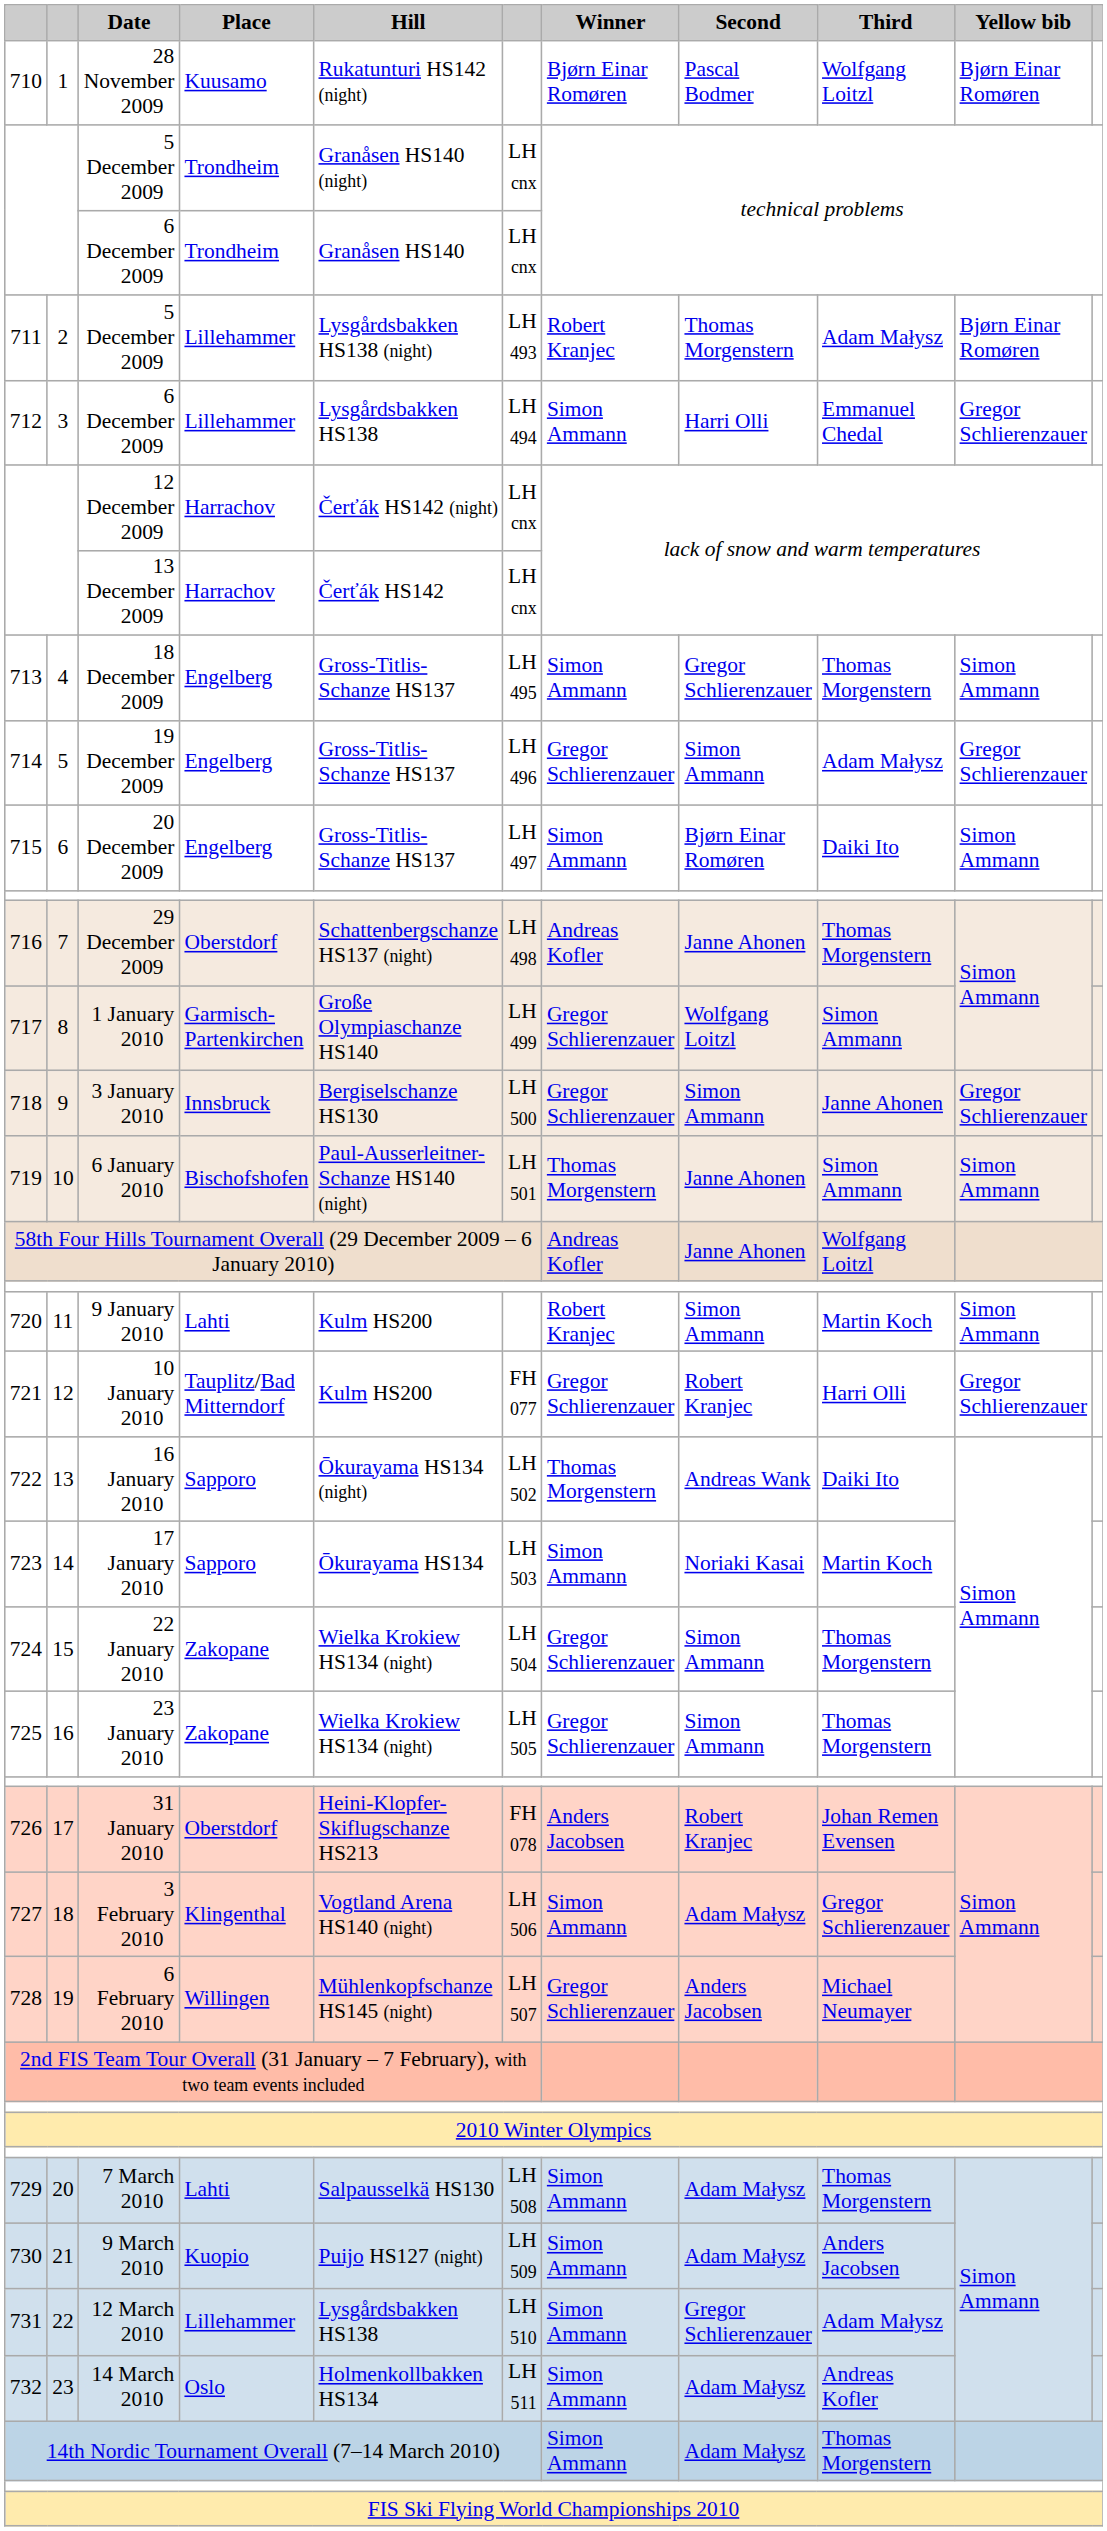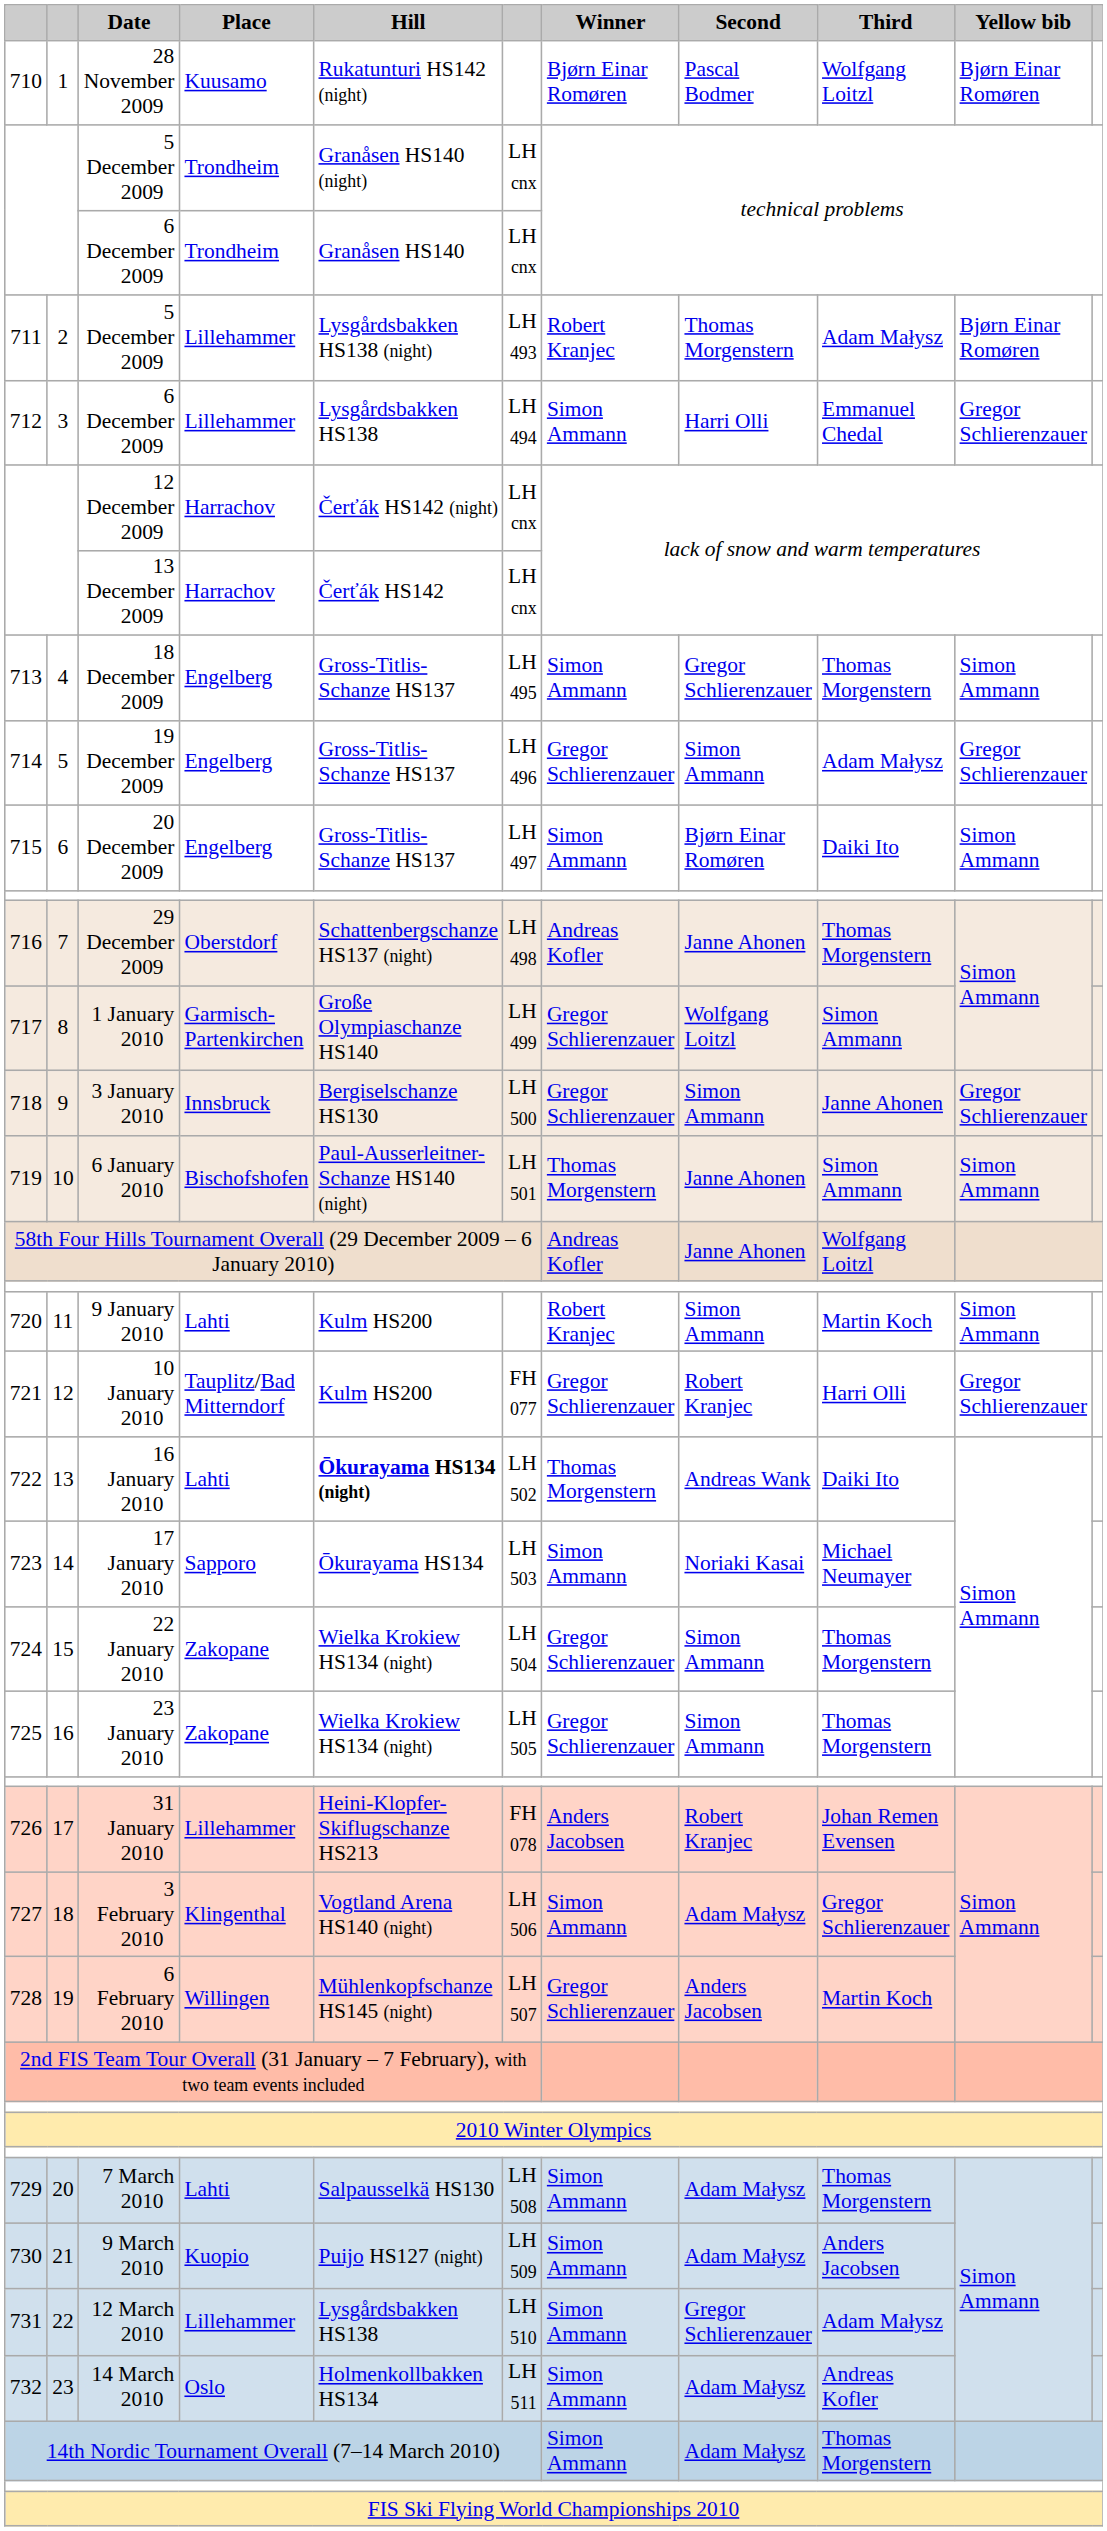16 January 2010 | Place: Sapporo -> Lahti
16 January 2010 | Hill: normal -> bold
17 January 2010 | Third: Martin Koch -> Michael Neumayer
31 January 2010 | Place: Oberstdorf -> Lillehammer
6 February 2010 | Third: Michael Neumayer -> Martin Koch
